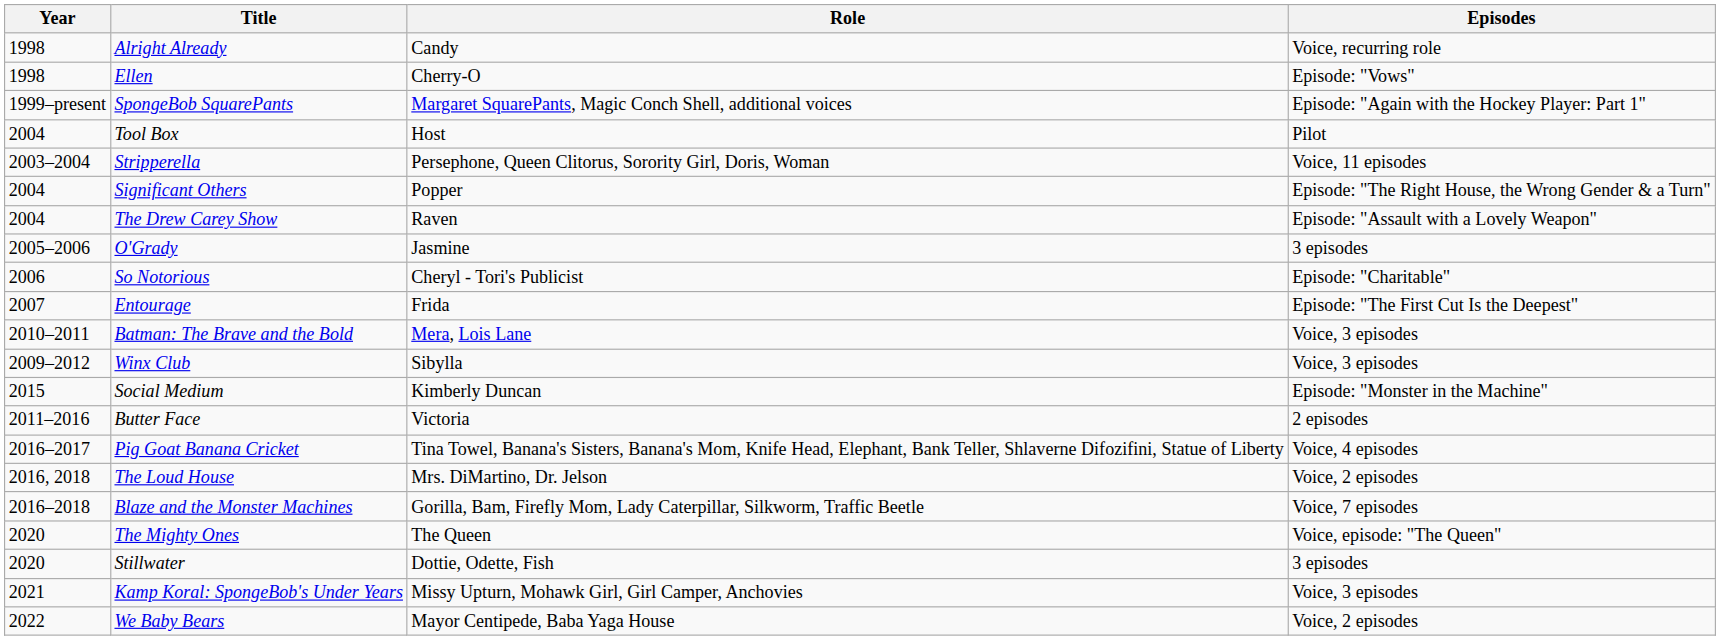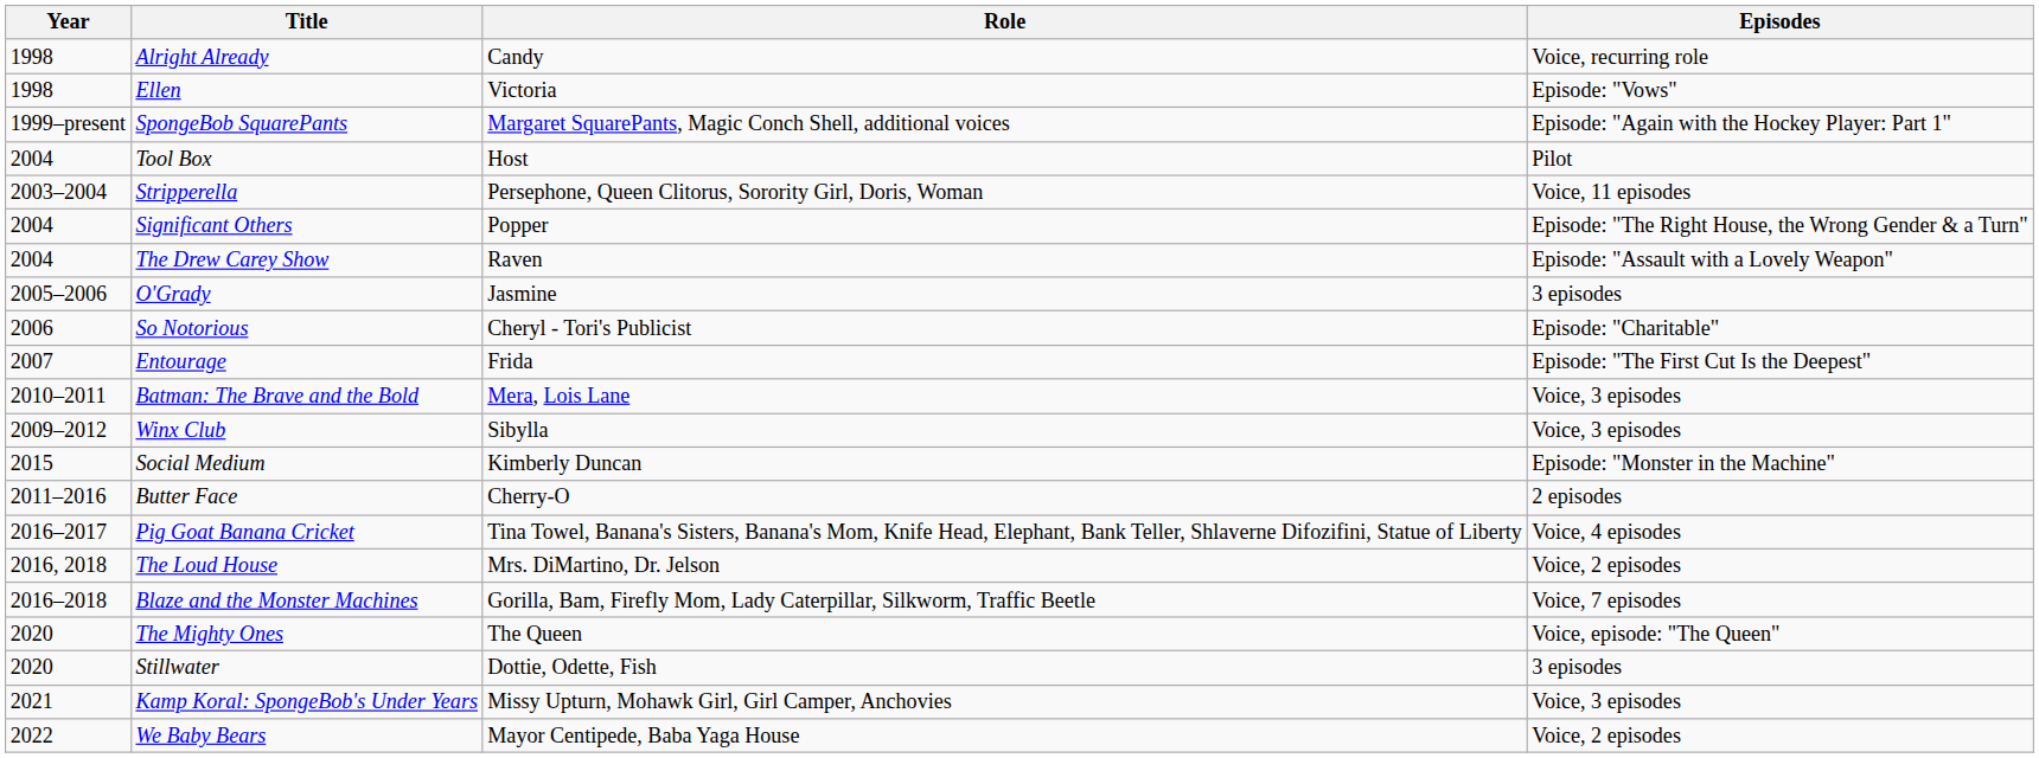Ellen | Role: Cherry-O -> Victoria
Butter Face | Role: Victoria -> Cherry-O
